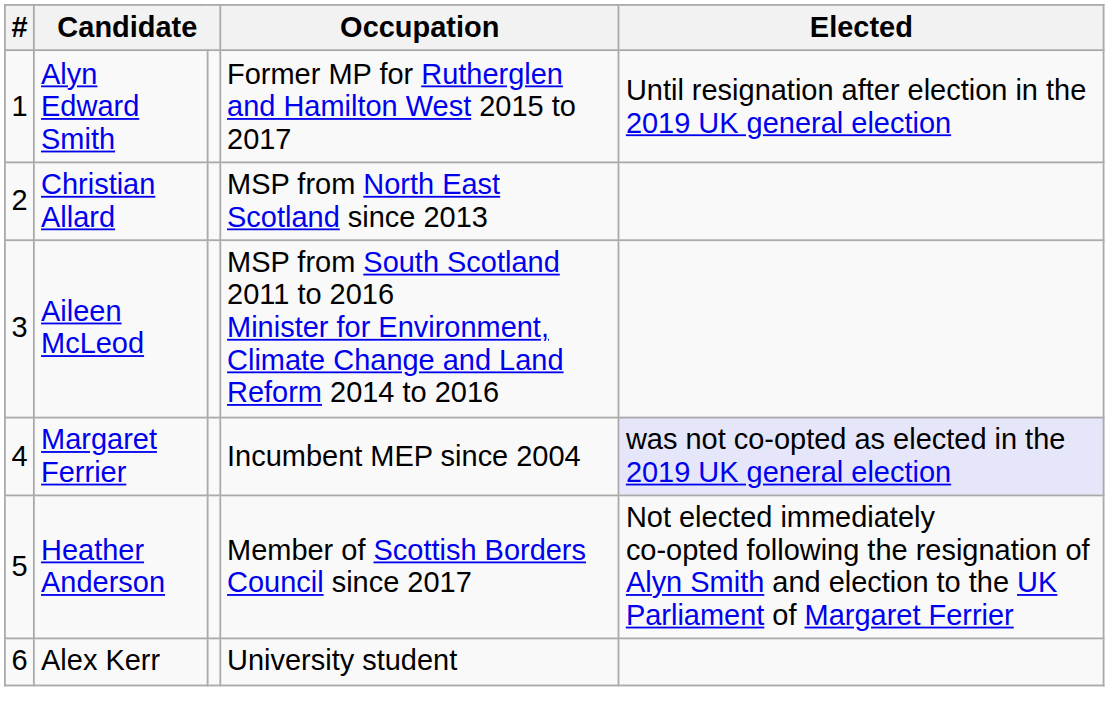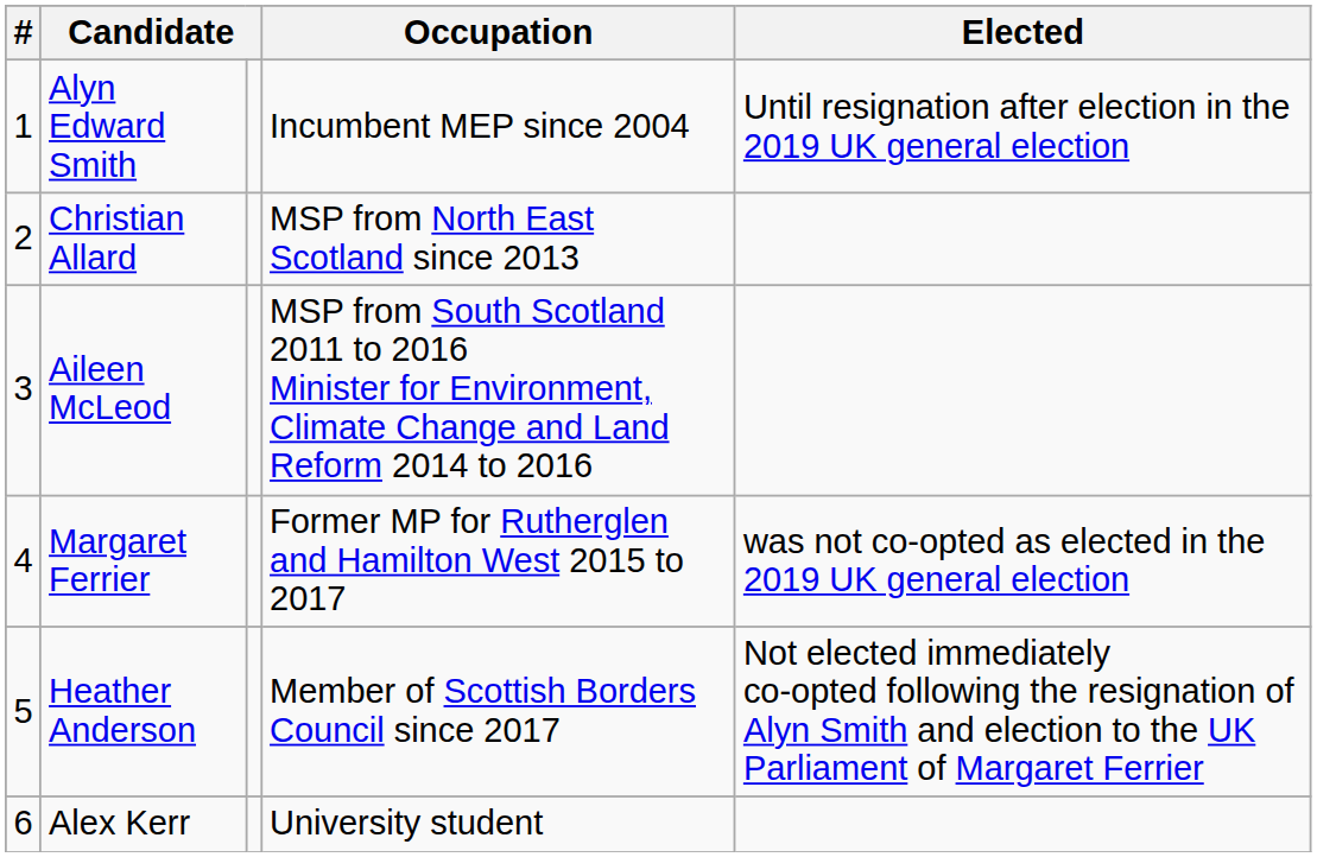Alyn Edward Smith | Occupation: Former MP for Rutherglen and Hamilton West 2015 to 2017 -> Incumbent MEP since 2004
Margaret Ferrier | Occupation: Incumbent MEP since 2004 -> Former MP for Rutherglen and Hamilton West 2015 to 2017
Margaret Ferrier | Elected: lavender background -> no background
